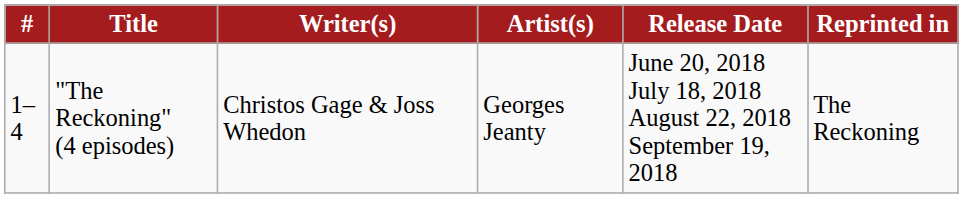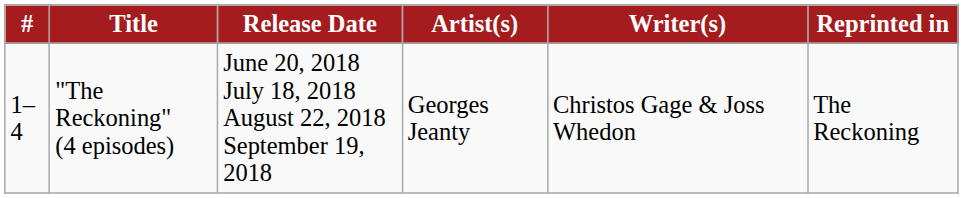columns swapped: Writer(s) <-> Release Date
